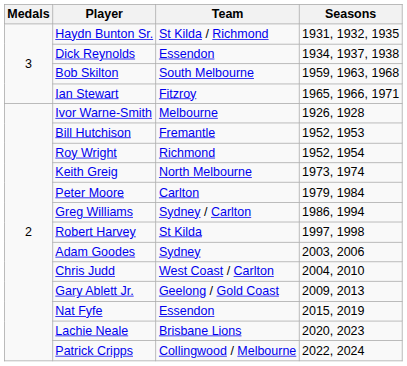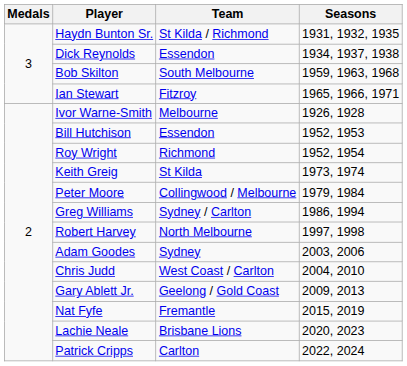Bill Hutchison | Team: Fremantle -> Essendon
Keith Greig | Team: North Melbourne -> St Kilda
Peter Moore | Team: Carlton -> Collingwood / Melbourne
Robert Harvey | Team: St Kilda -> North Melbourne
Nat Fyfe | Team: Essendon -> Fremantle
Patrick Cripps | Team: Collingwood / Melbourne -> Carlton
